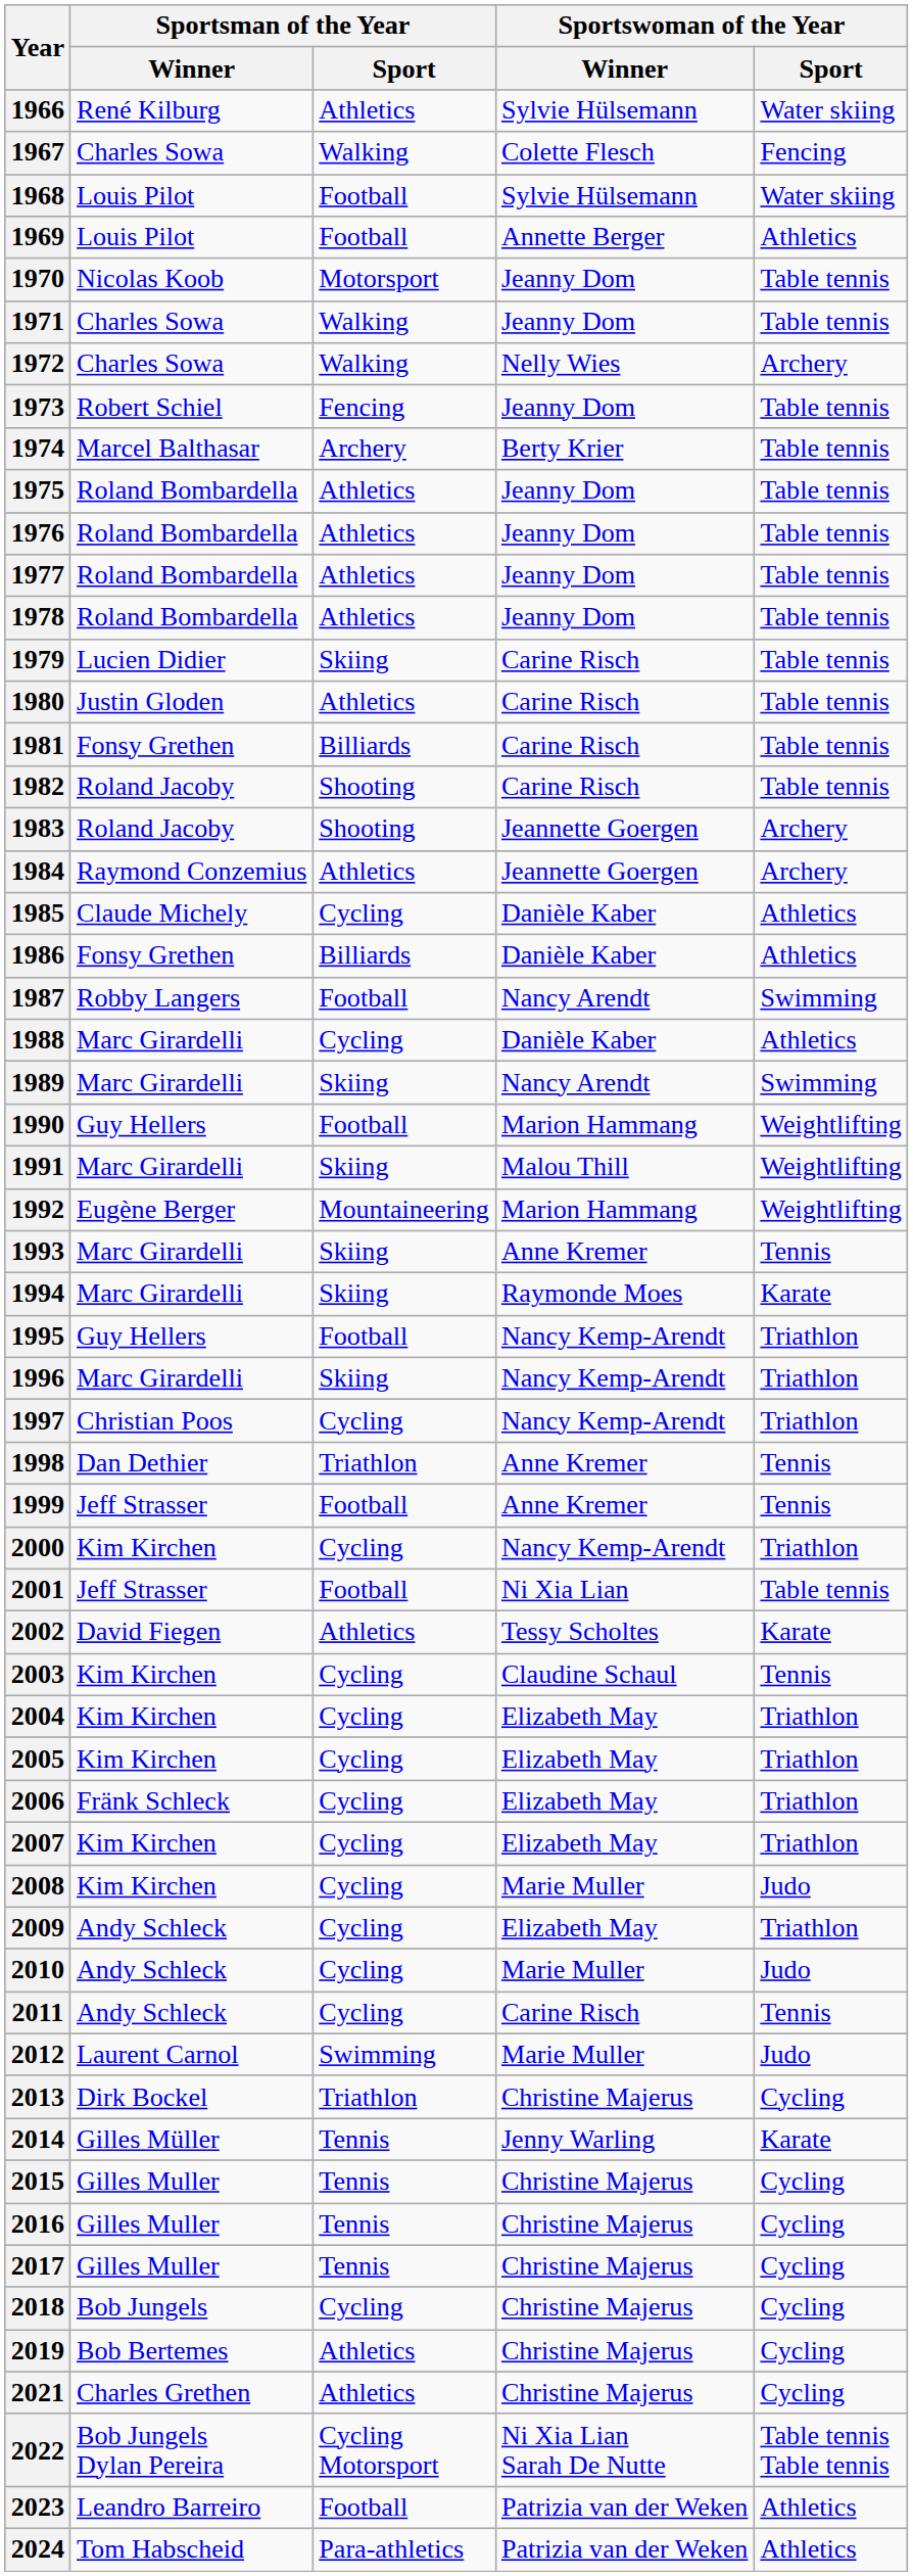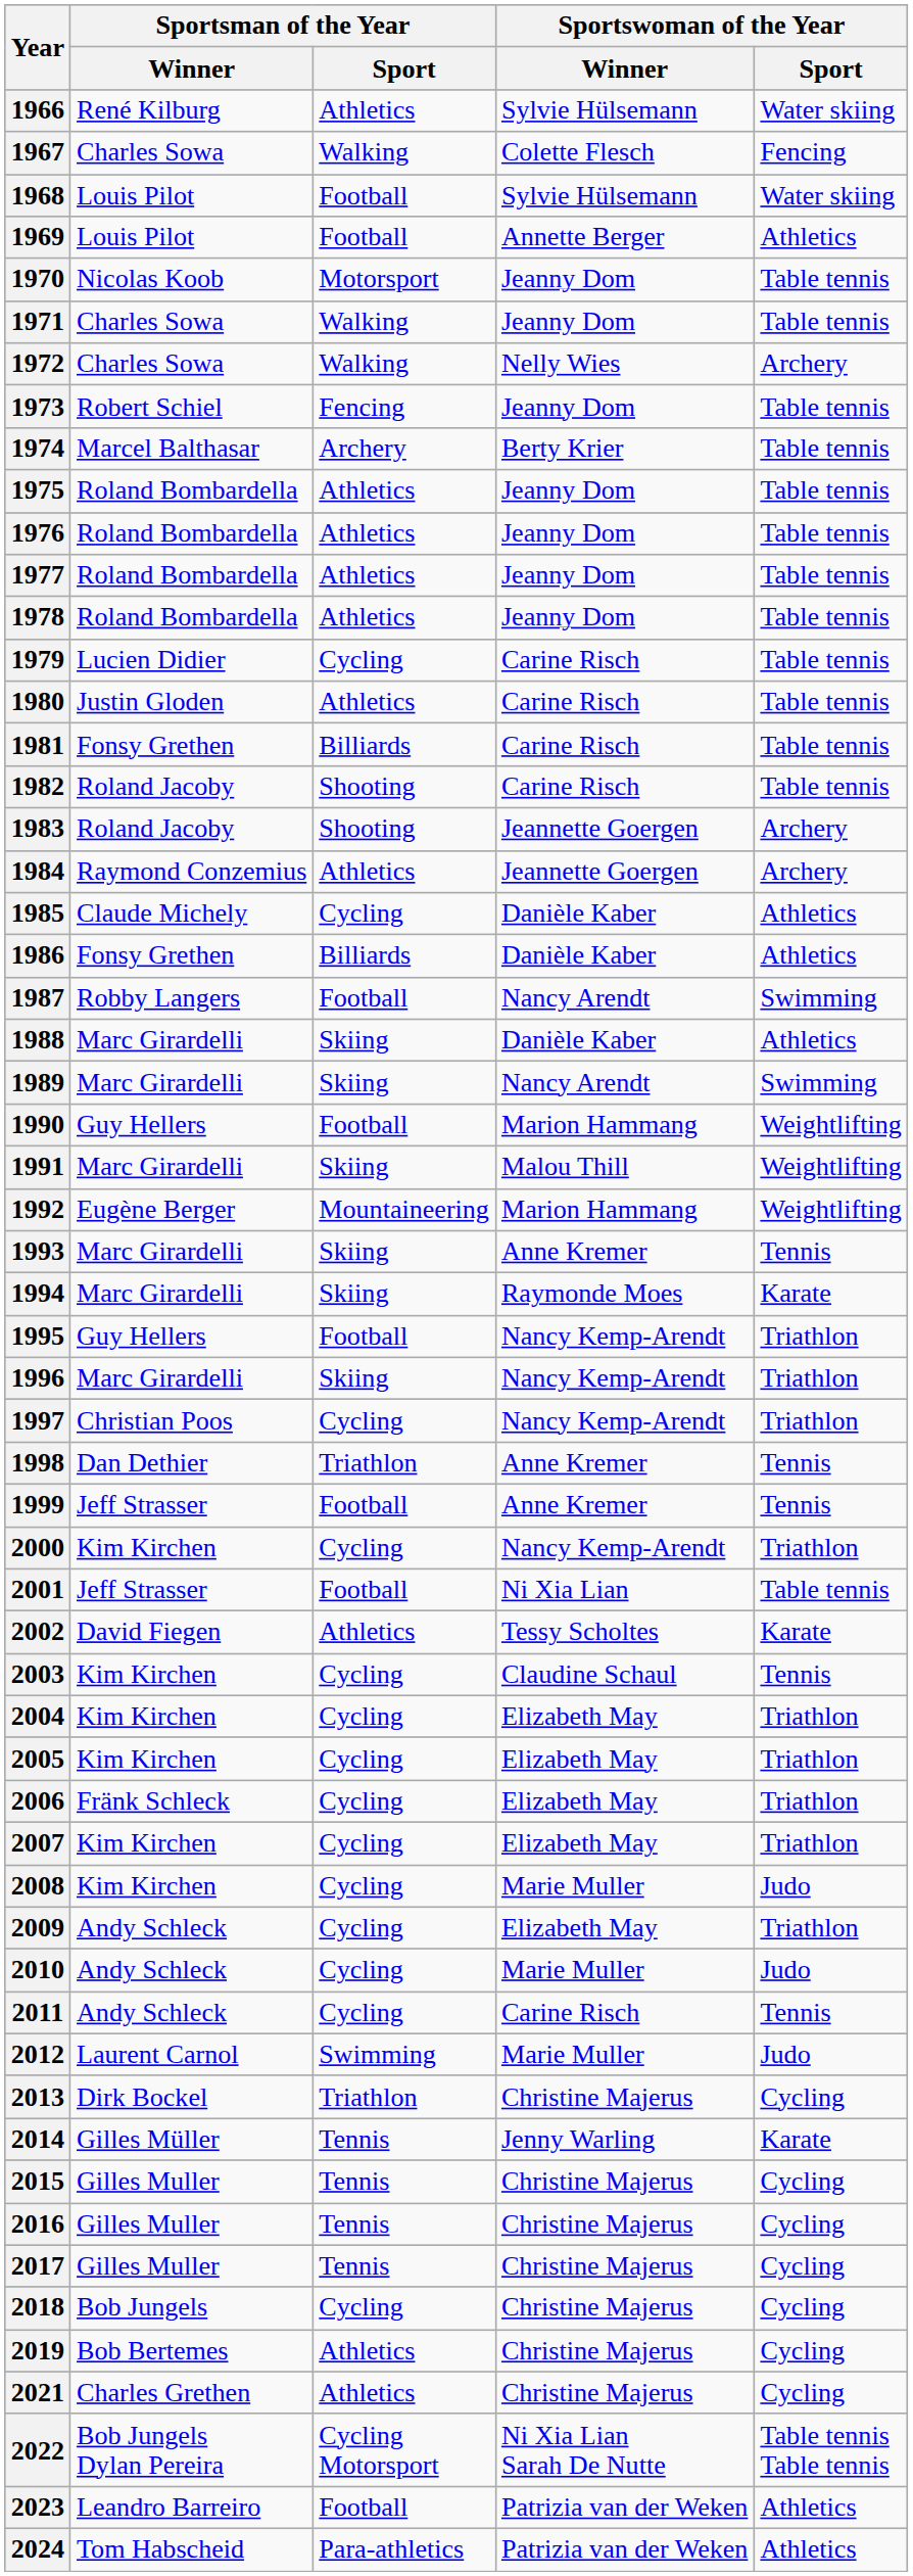1979 | Sportsman of the Year / Sport: Skiing -> Cycling
1988 | Sportsman of the Year / Sport: Cycling -> Skiing
